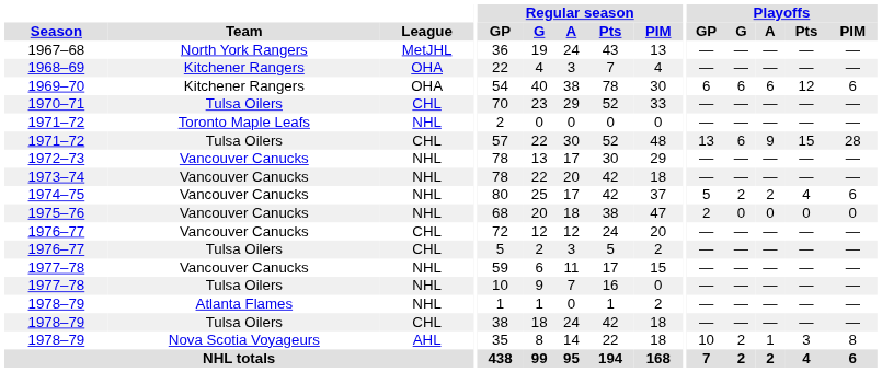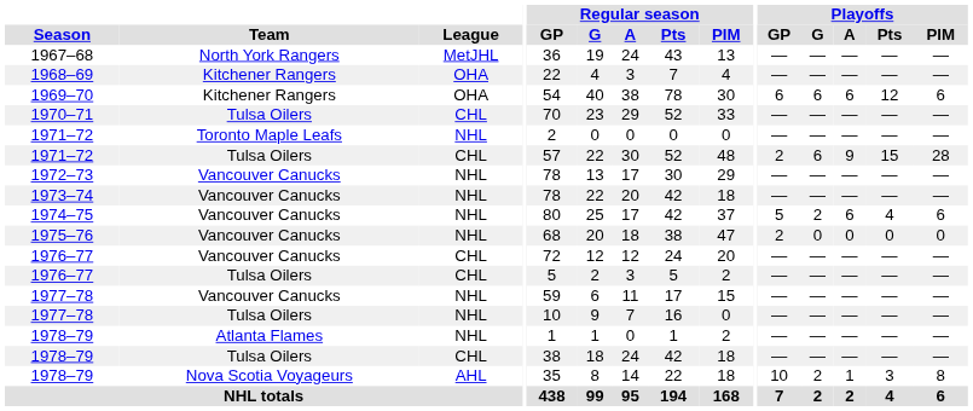1971–72 / Tulsa Oilers | Playoffs / GP: 13 -> 2
1974–75 | Playoffs / A: 2 -> 6
